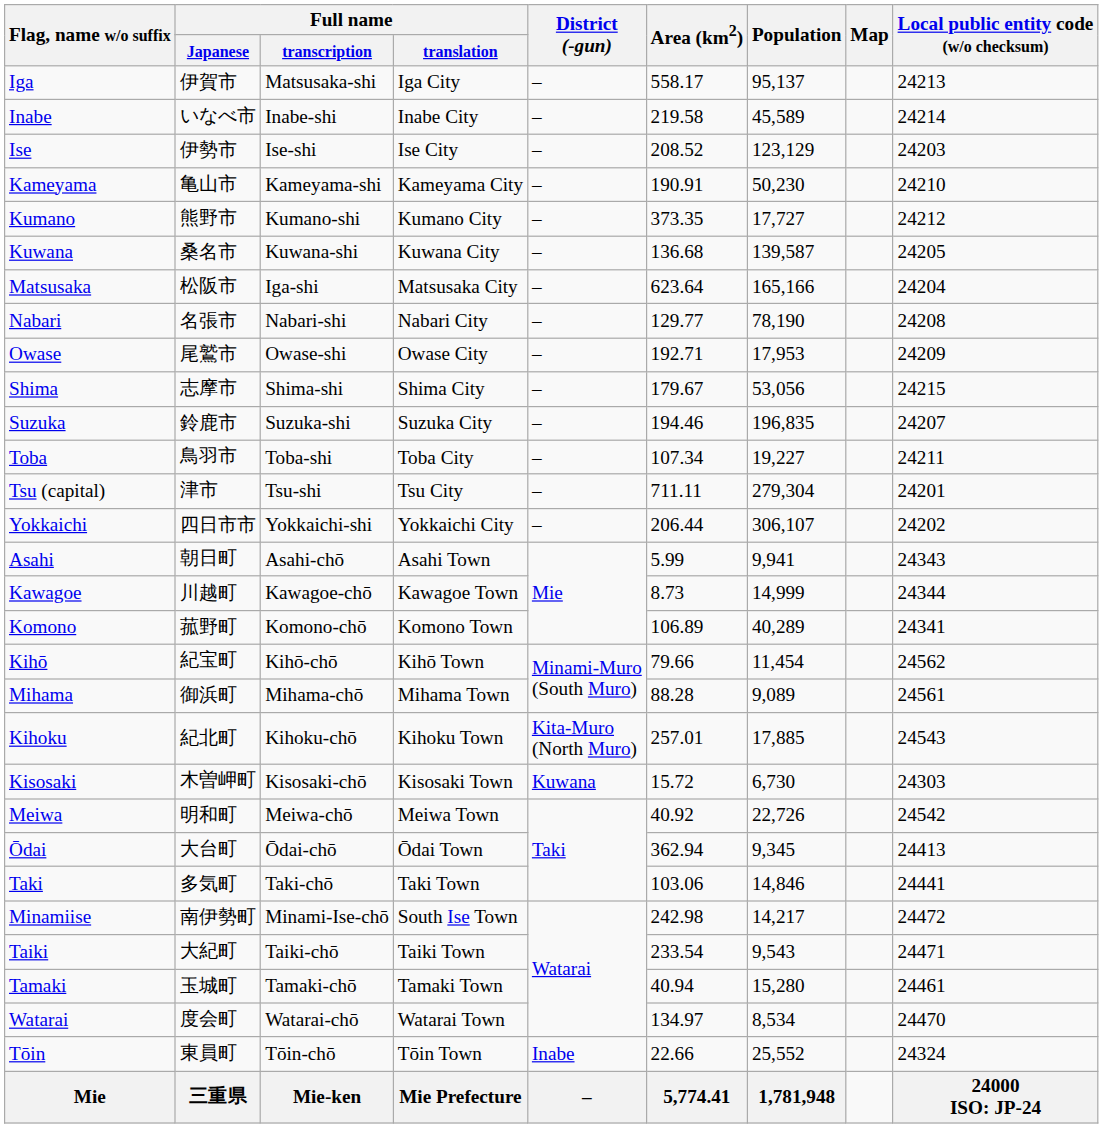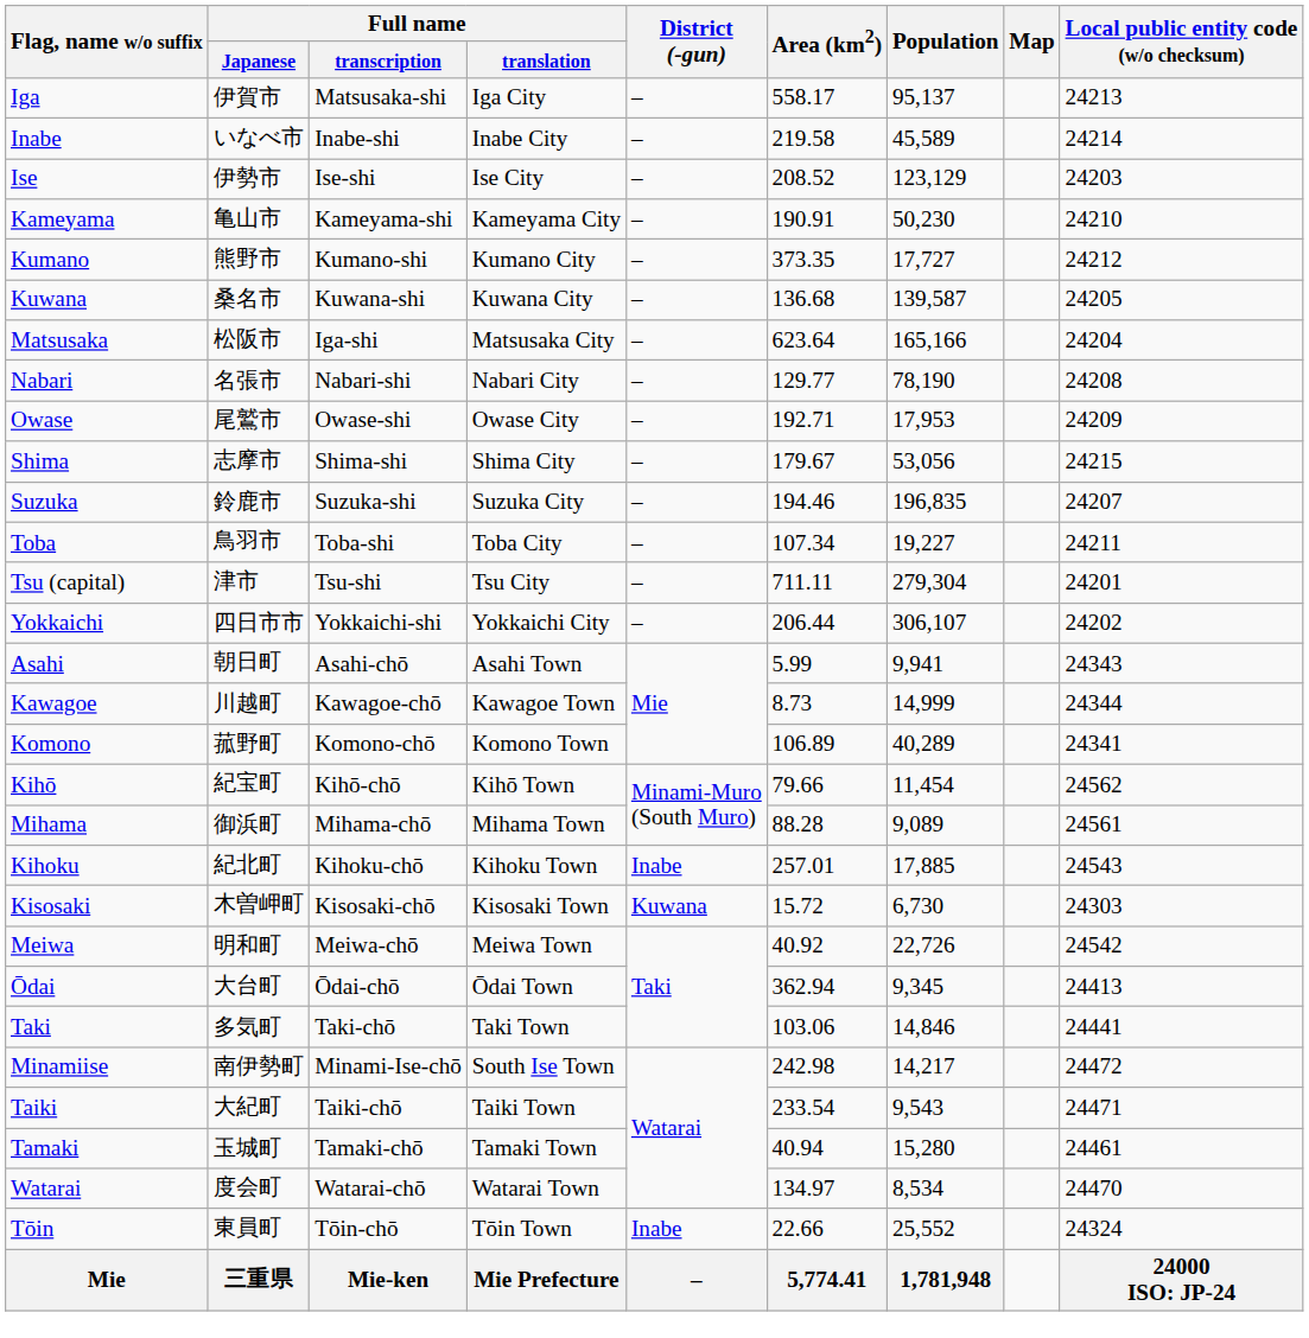Kihoku | District (-gun): Kita-Muro (North Muro) -> Inabe
